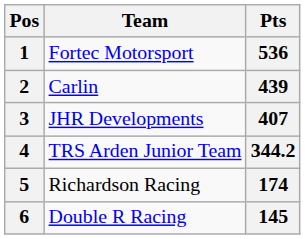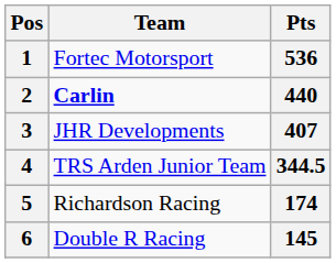2 | Team: normal -> bold
2 | Pts: 439 -> 440
4 | Pts: 344.2 -> 344.5
